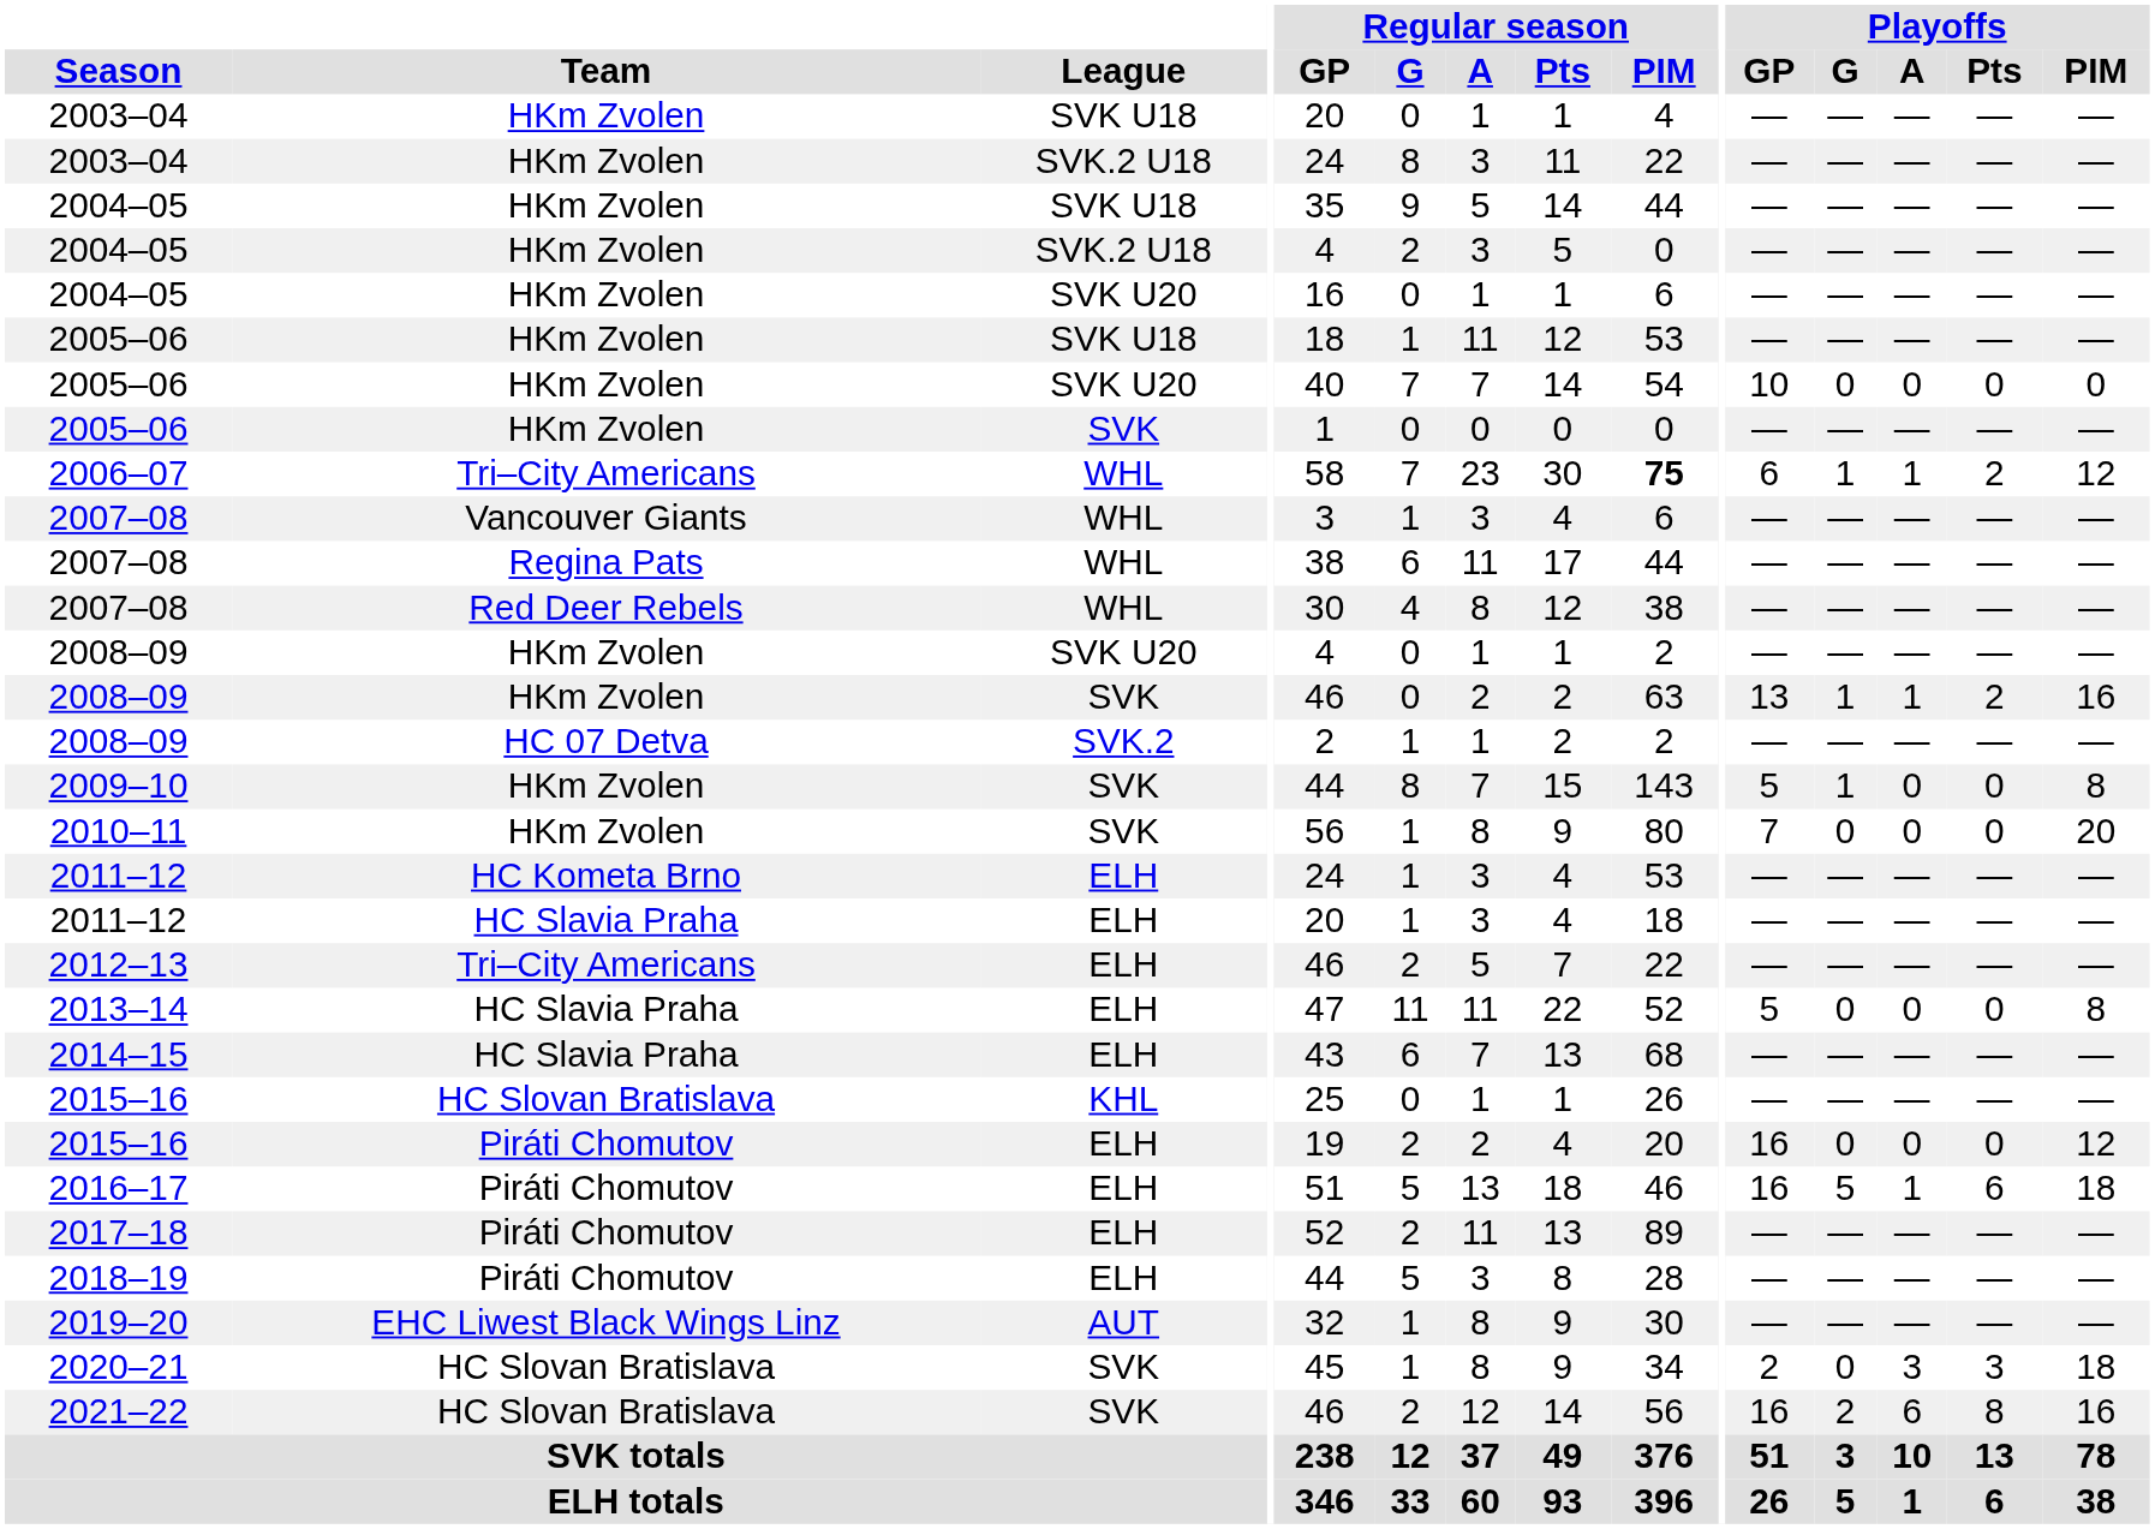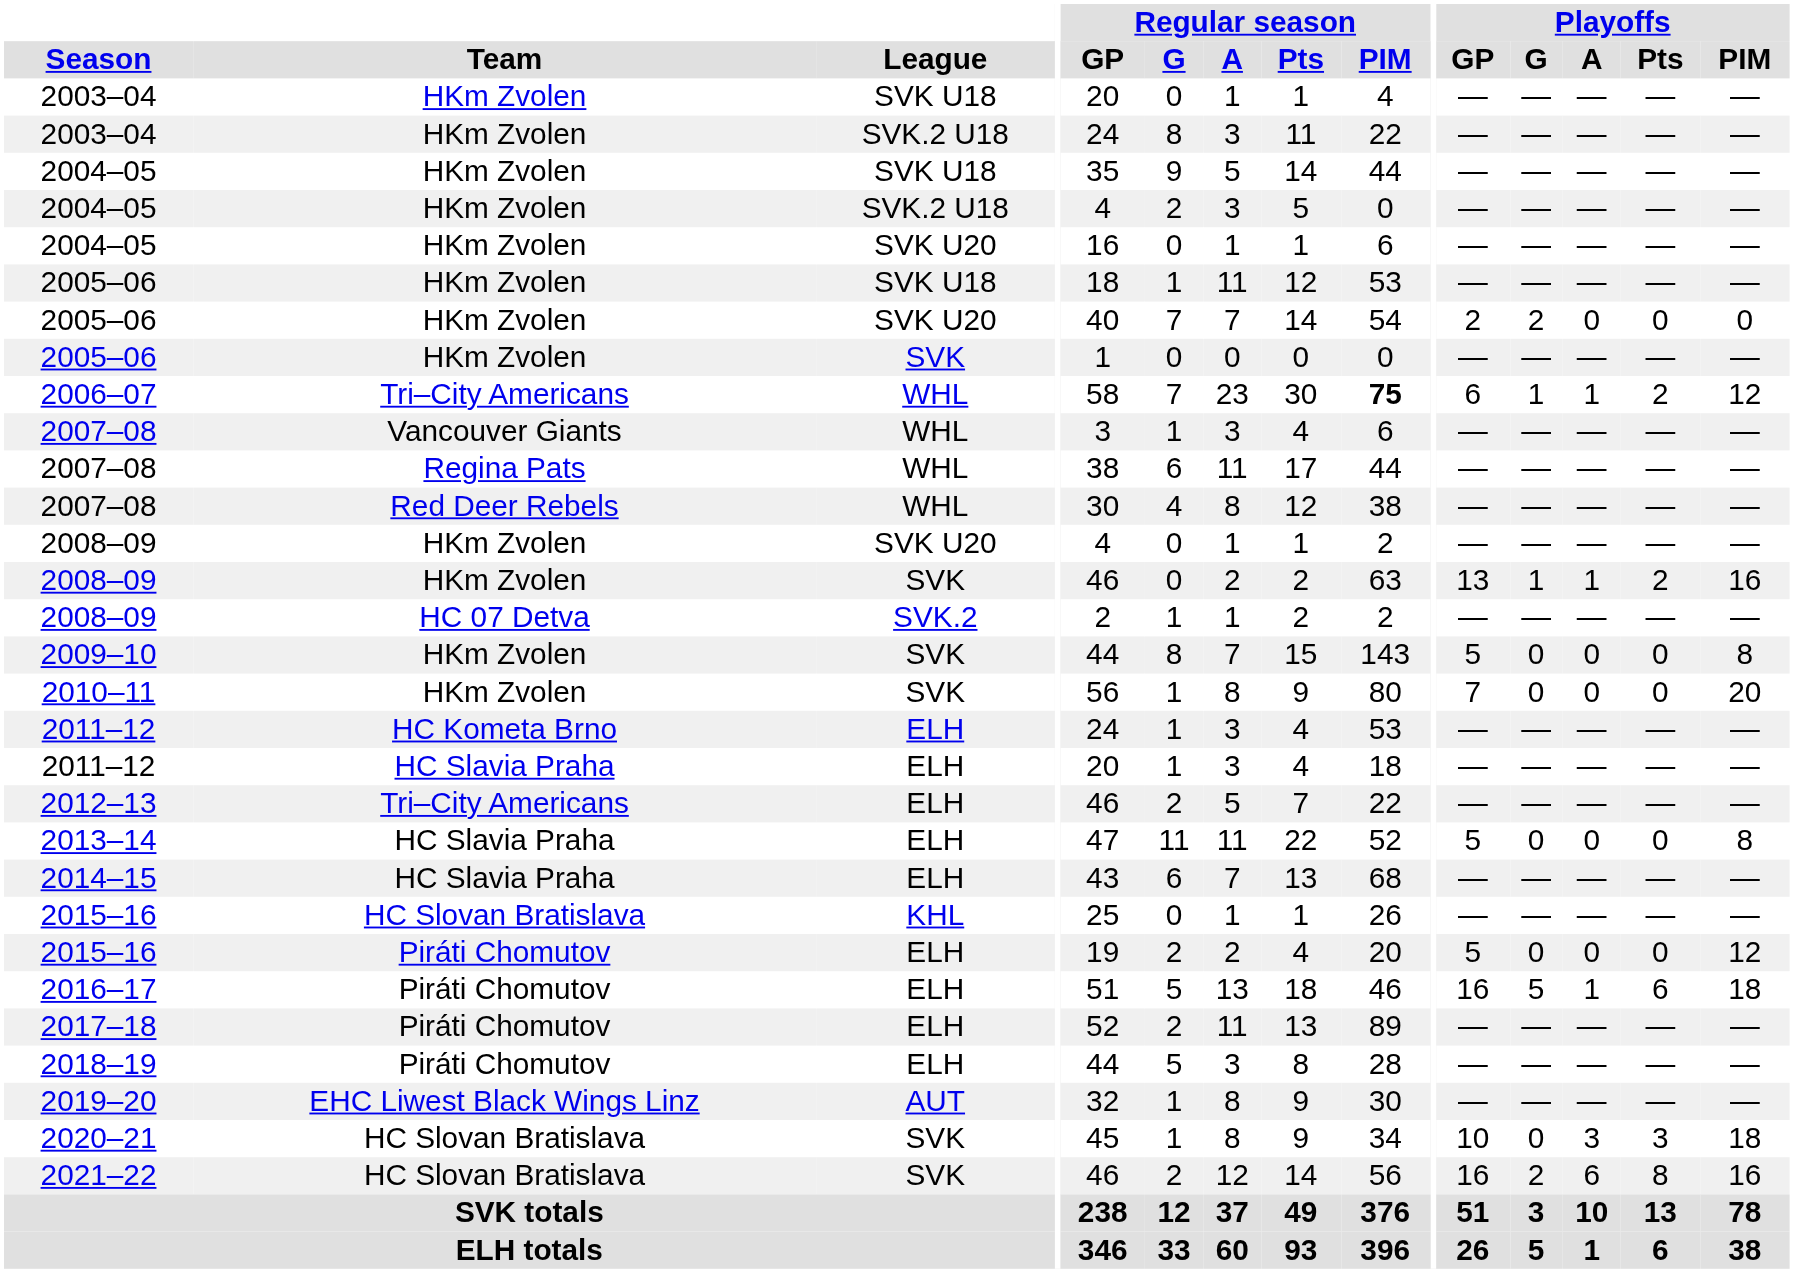2005–06 / SVK U20 | Playoffs / GP: 10 -> 2
2005–06 / SVK U20 | Playoffs / G: 0 -> 2
2009–10 | Playoffs / G: 1 -> 0
2015–16 / ELH | Playoffs / GP: 16 -> 5
2020–21 | Playoffs / GP: 2 -> 10
